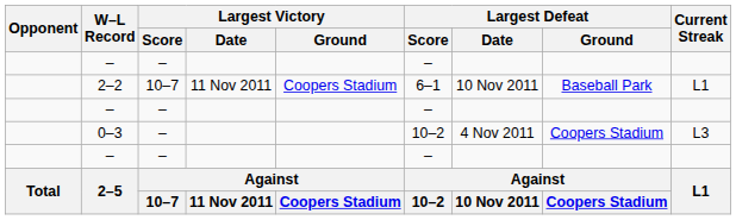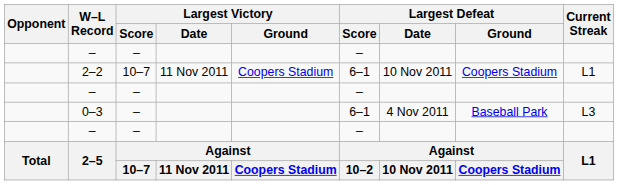2–2 | Largest Defeat / Ground: Baseball Park -> Coopers Stadium
0–3 | Largest Defeat / Score: 10–2 -> 6–1
0–3 | Largest Defeat / Ground: Coopers Stadium -> Baseball Park
